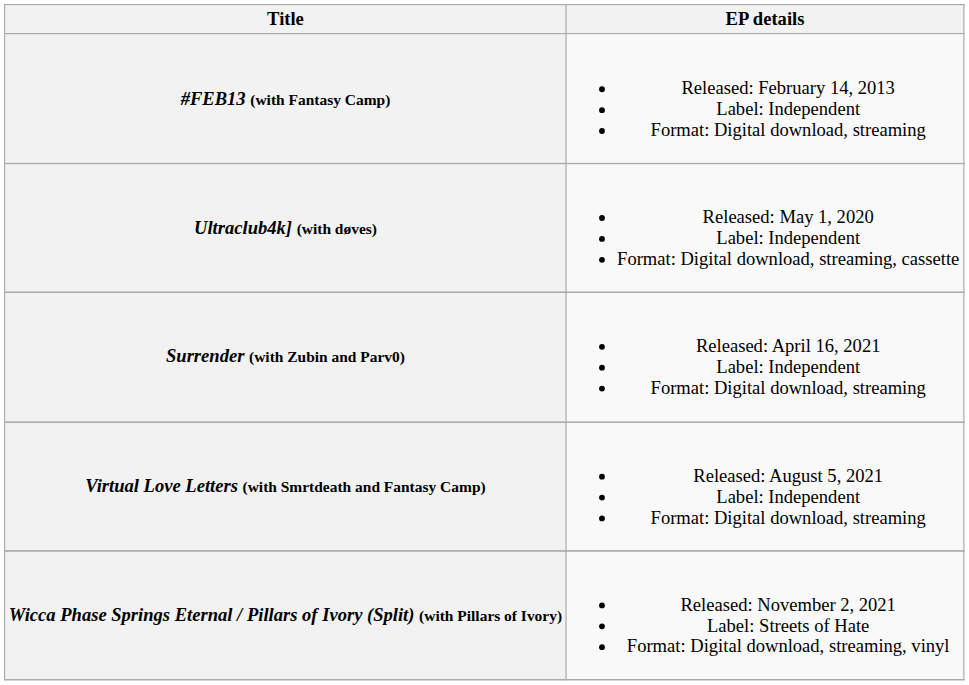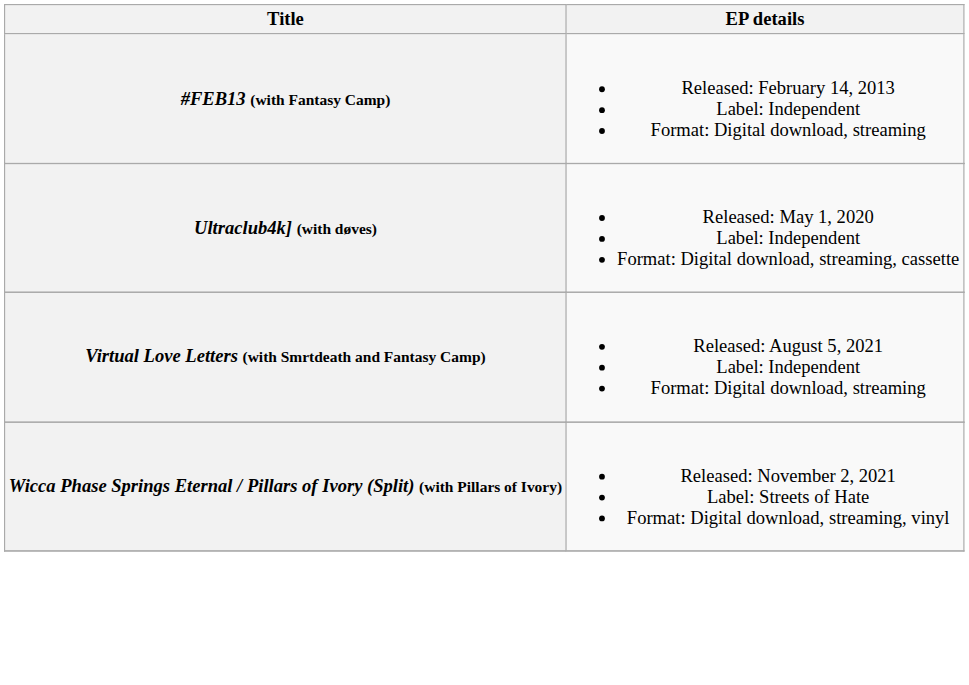- row: Surrender (with Zubin and Parv0) | Released: April 16, 2021 Label: Independent Format: Digital download, streaming
